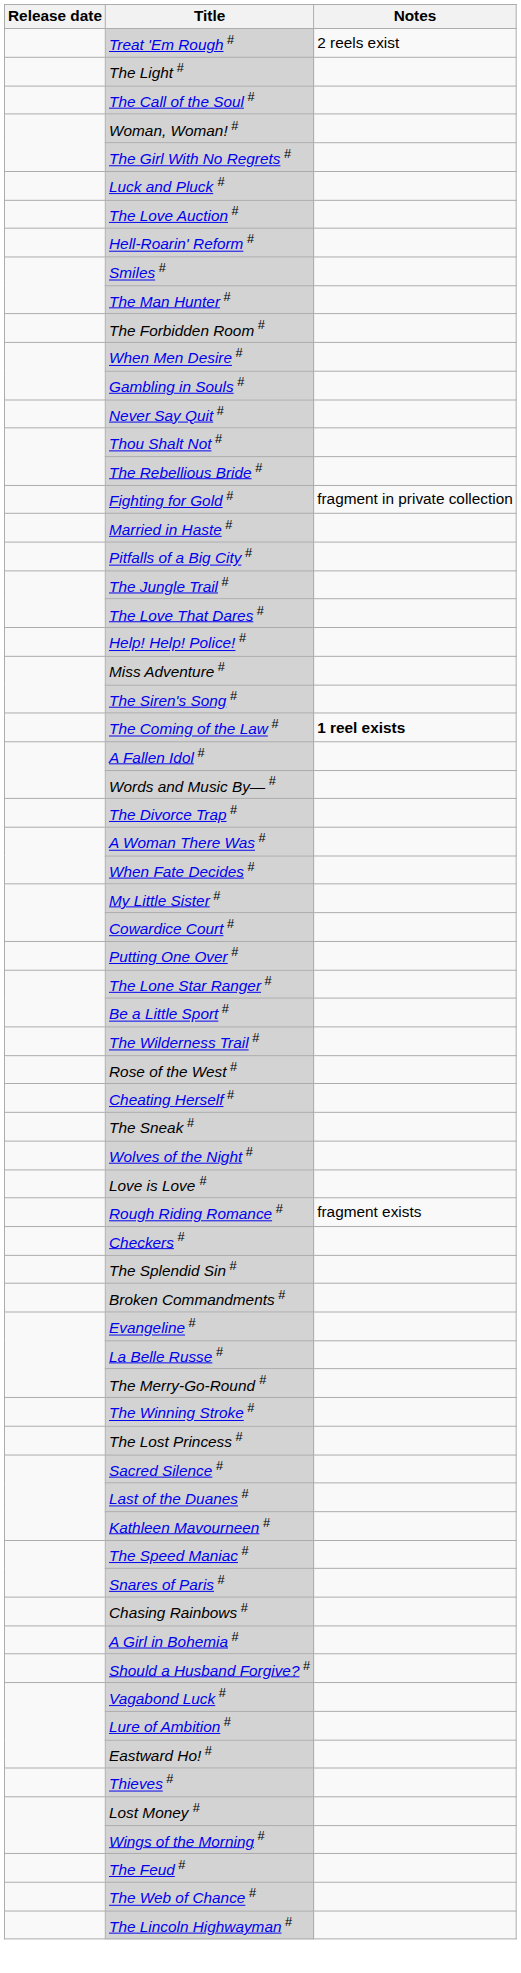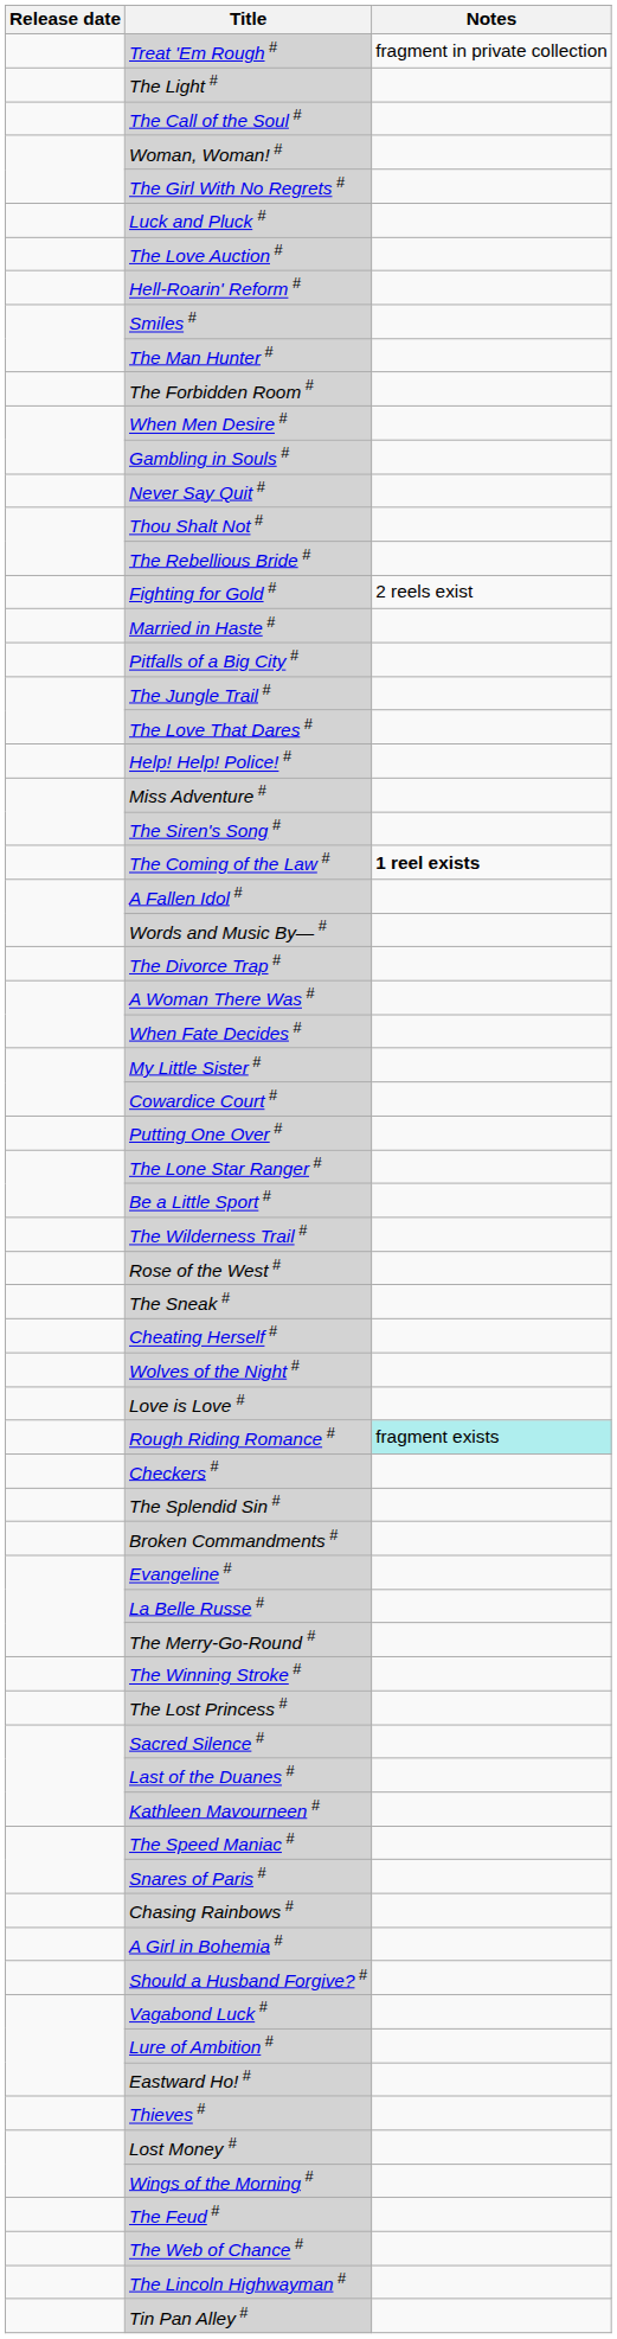Treat 'Em Rough # | Notes: 2 reels exist -> fragment in private collection
Fighting for Gold # | Notes: fragment in private collection -> 2 reels exist
rows swapped: The Sneak # <-> Cheating Herself #
Rough Riding Romance # | Notes: no background -> paleturquoise background
+ row: Tin Pan Alley #
